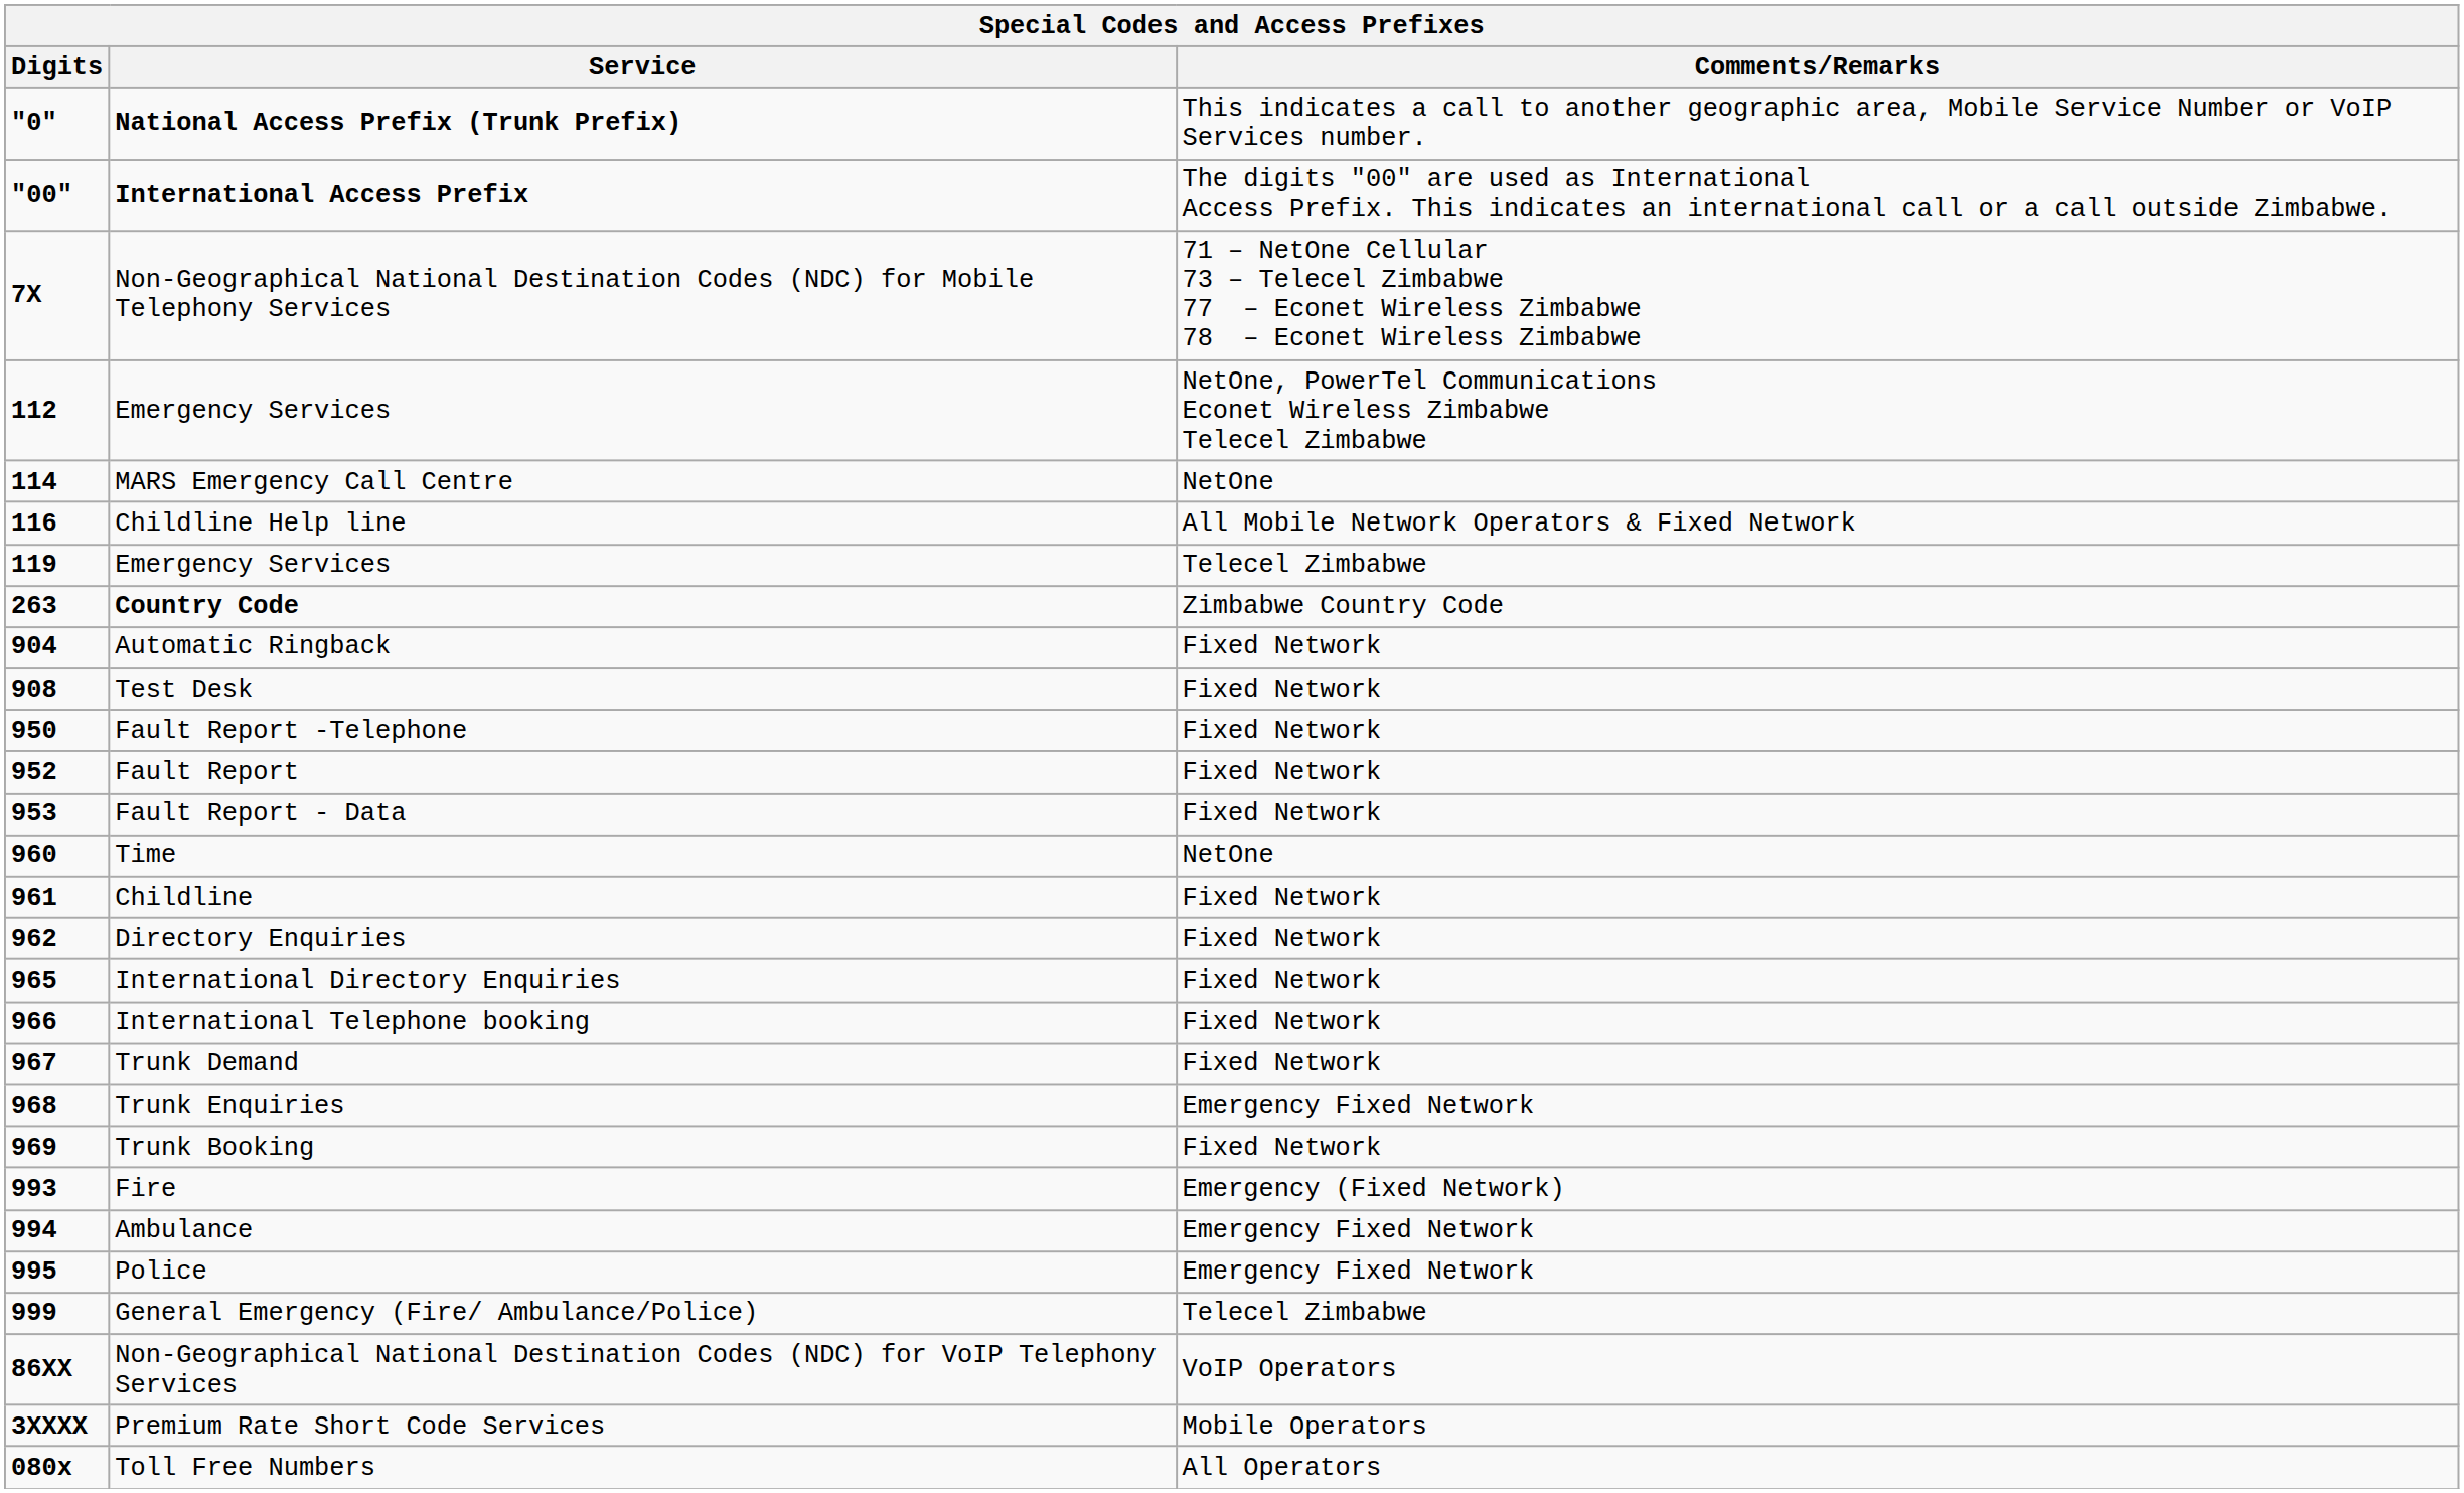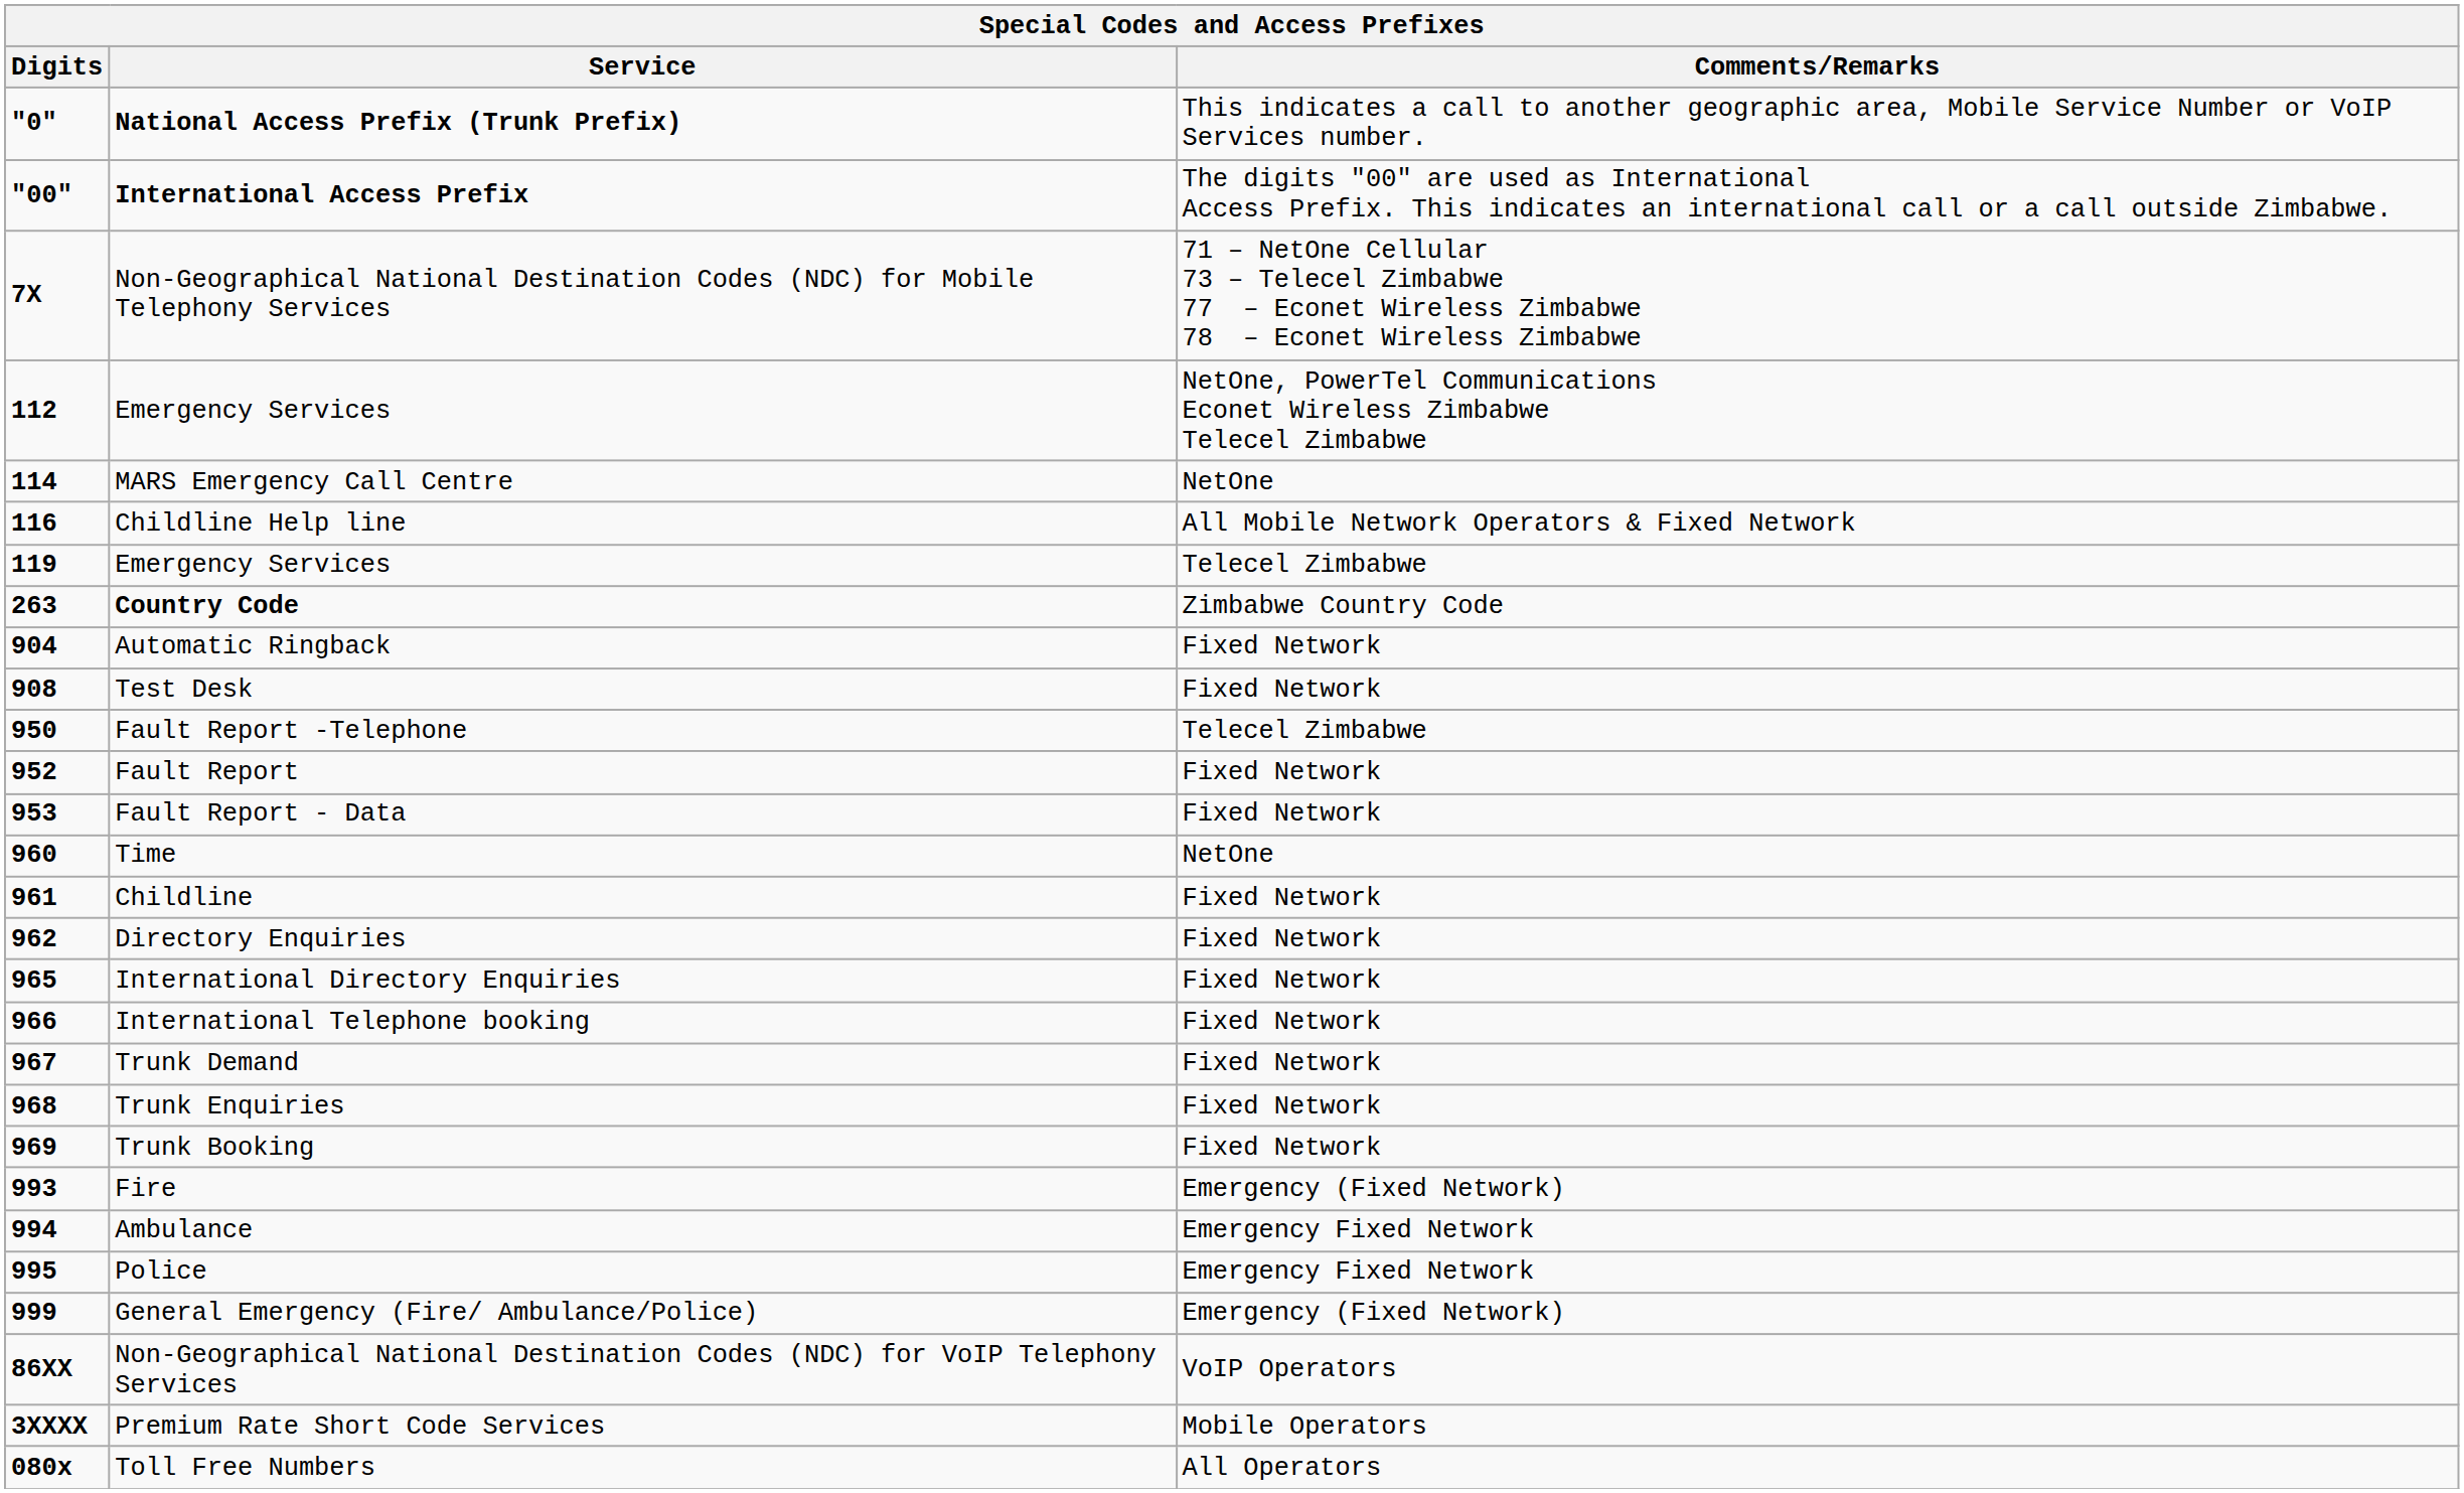Fault Report -Telephone | Comments/Remarks: Fixed Network -> Telecel Zimbabwe
Trunk Enquiries | Comments/Remarks: Emergency Fixed Network -> Fixed Network
General Emergency (Fire/ Ambulance/Police) | Comments/Remarks: Telecel Zimbabwe -> Emergency (Fixed Network)
